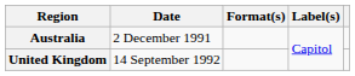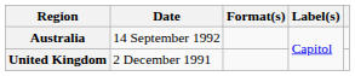Australia | Date: 2 December 1991 -> 14 September 1992
United Kingdom | Date: 14 September 1992 -> 2 December 1991
